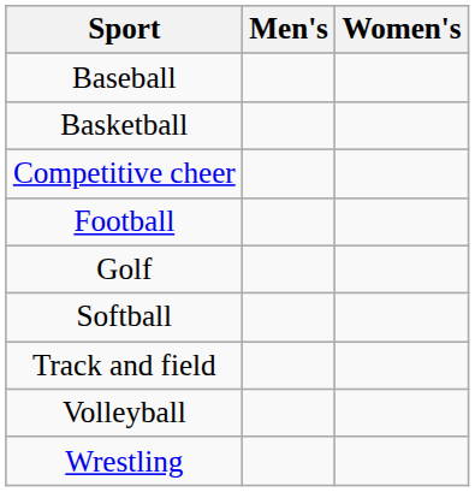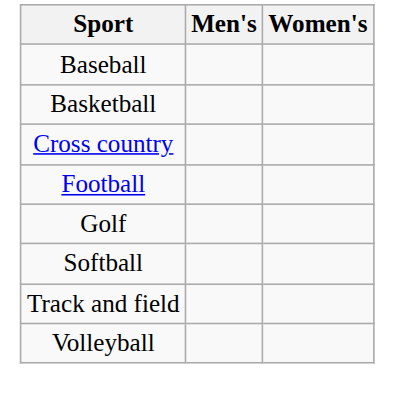- row: Competitive cheer
+ row: Cross country
- row: Wrestling
